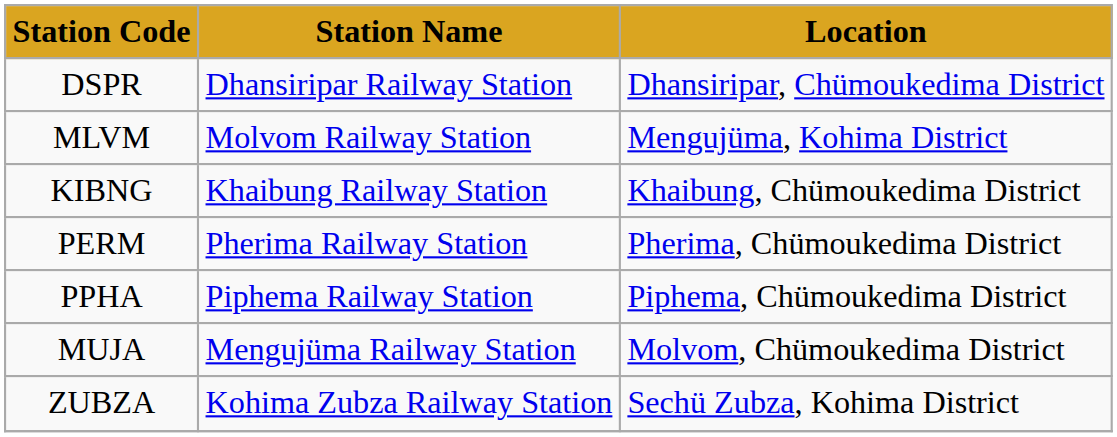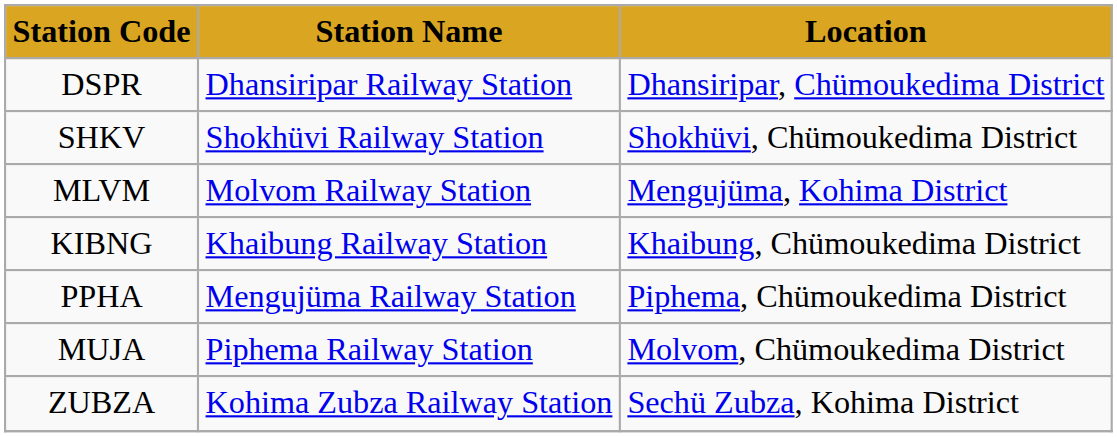+ row: SHKV | Shokhüvi Railway Station | Shokhüvi, Chümoukedima District
- row: PERM | Pherima Railway Station | Pherima, Chümoukedima District
PPHA | Station Name: Piphema Railway Station -> Mengujüma Railway Station
MUJA | Station Name: Mengujüma Railway Station -> Piphema Railway Station
